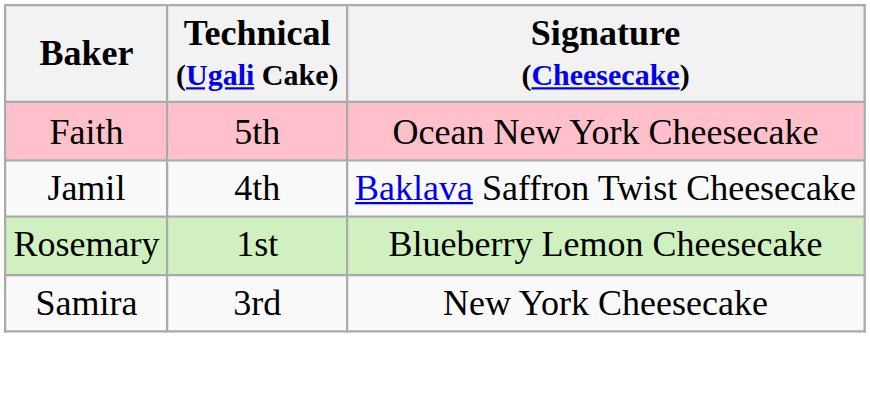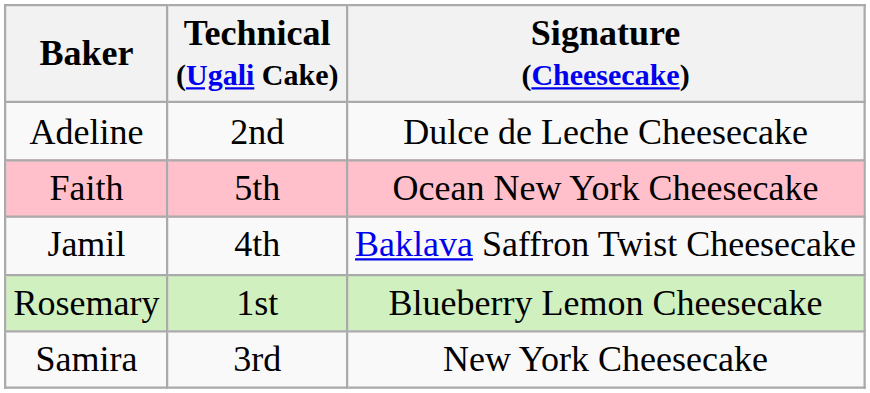+ row: Adeline | 2nd | Dulce de Leche Cheesecake
